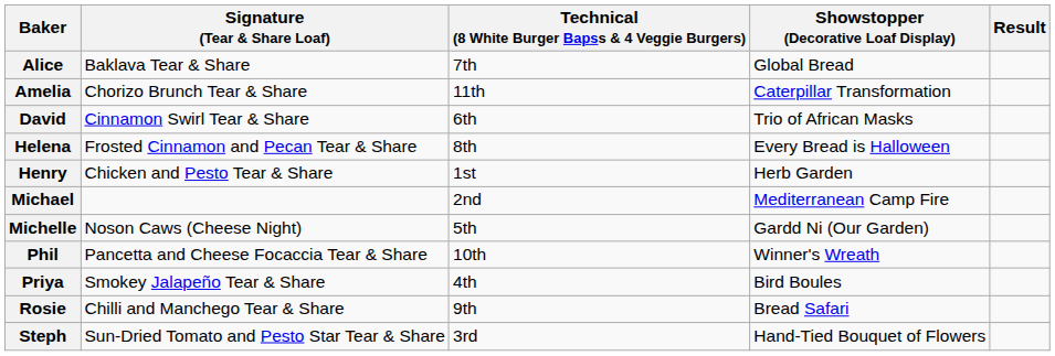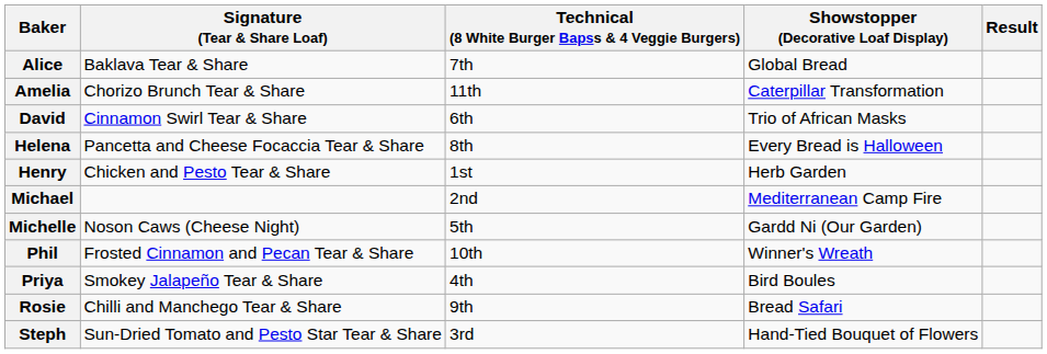Helena | Signature (Tear & Share Loaf): Frosted Cinnamon and Pecan Tear & Share -> Pancetta and Cheese Focaccia Tear & Share
Phil | Signature (Tear & Share Loaf): Pancetta and Cheese Focaccia Tear & Share -> Frosted Cinnamon and Pecan Tear & Share
